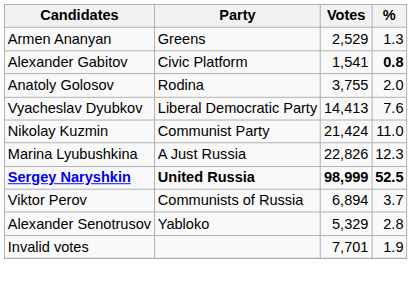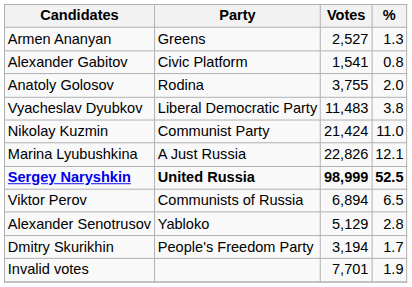Armen Ananyan | Votes: 2,529 -> 2,527
Alexander Gabitov | %: bold -> normal
Vyacheslav Dyubkov | Votes: 14,413 -> 11,483
Vyacheslav Dyubkov | %: 7.6 -> 3.8
Marina Lyubushkina | %: 12.3 -> 12.1
Viktor Perov | %: 3.7 -> 6.5
Alexander Senotrusov | Votes: 5,329 -> 5,129
+ row: Dmitry Skurikhin | People's Freedom Party | 3,194 | 1.7
